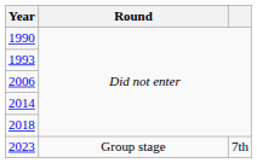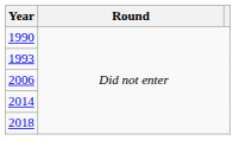- row: 2023 | Group stage | 7th
